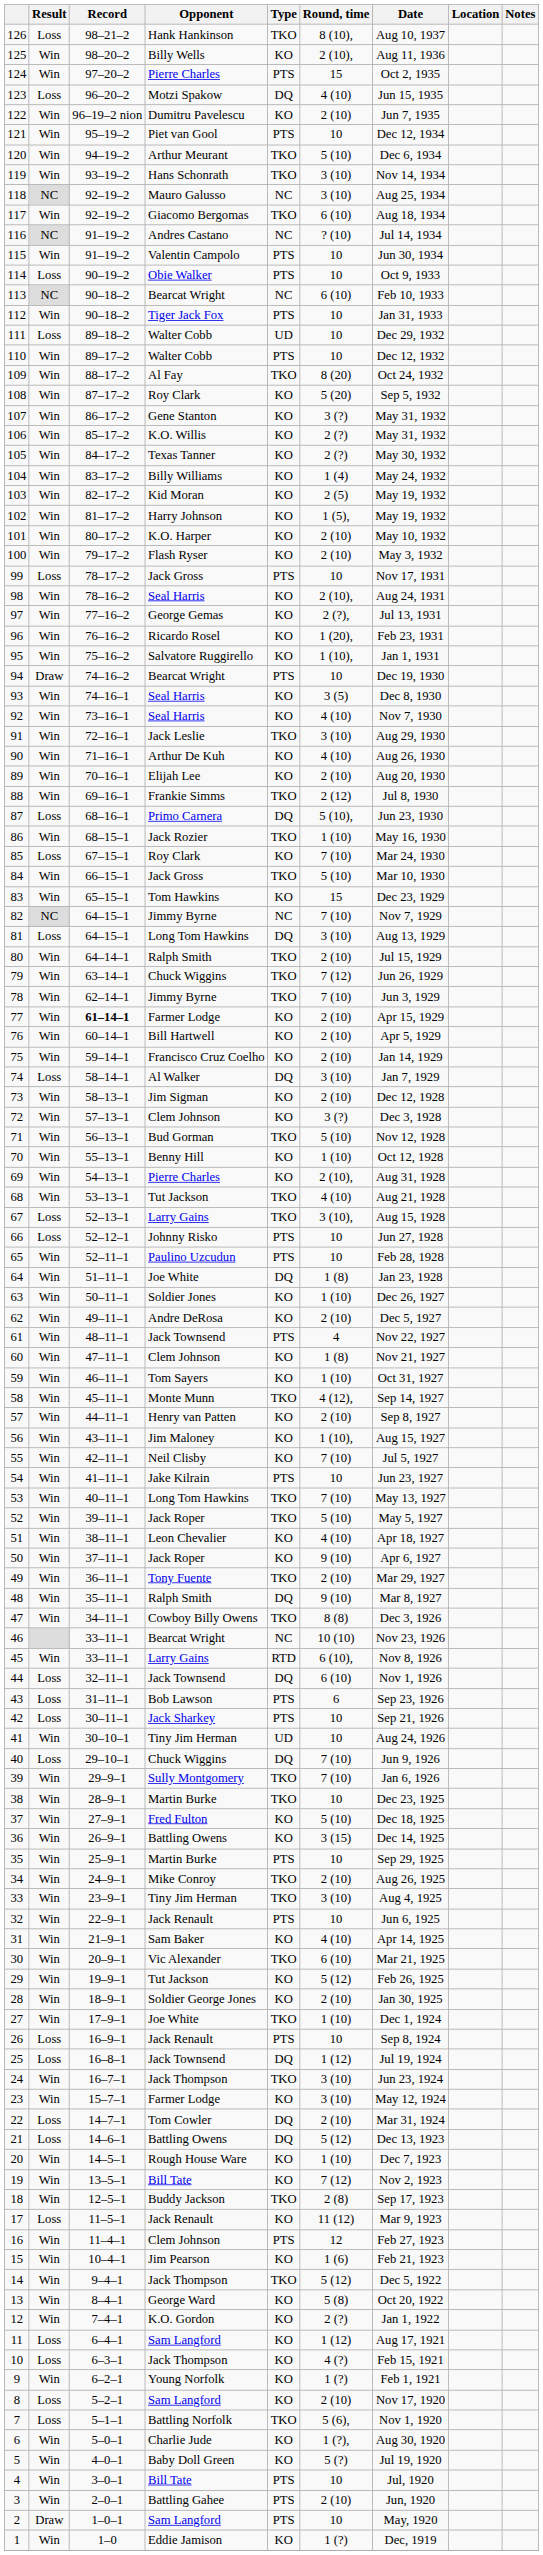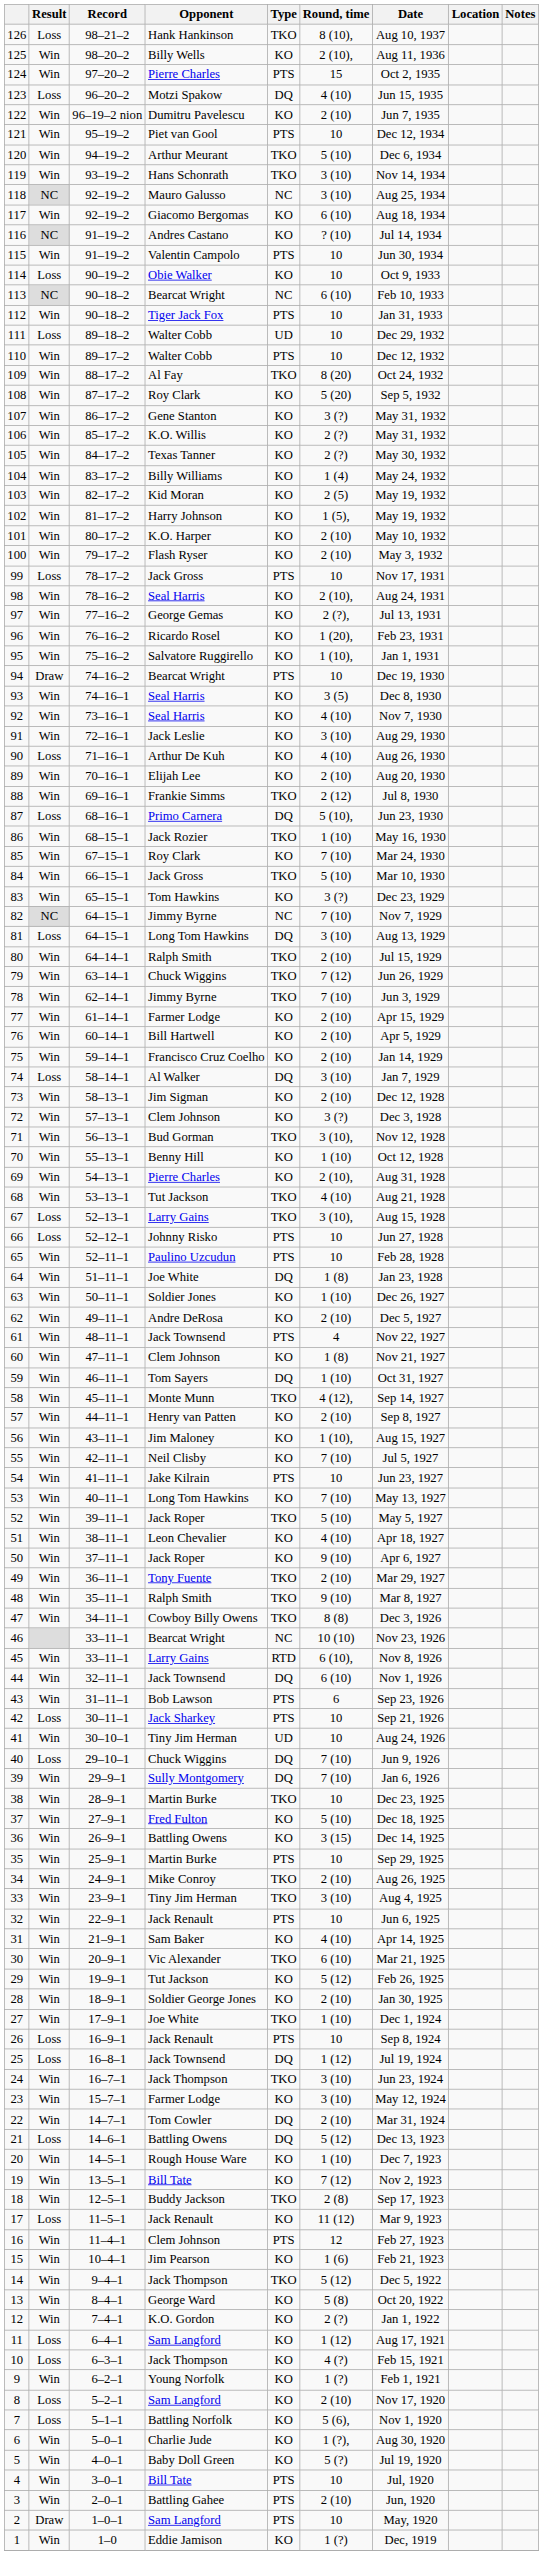117 | Type: TKO -> KO
116 | Type: NC -> KO
114 | Type: PTS -> KO
91 | Type: TKO -> KO
90 | Result: Win -> Loss
85 | Result: Loss -> Win
83 | Round, time: 15 -> 3 (?)
77 | Record: bold -> normal
71 | Round, time: 5 (10) -> 3 (10),
59 | Type: KO -> DQ
53 | Type: TKO -> KO
48 | Type: DQ -> TKO
44 | Result: Loss -> Win
43 | Result: Loss -> Win
39 | Type: TKO -> DQ
22 | Result: Loss -> Win
7 | Type: TKO -> KO
